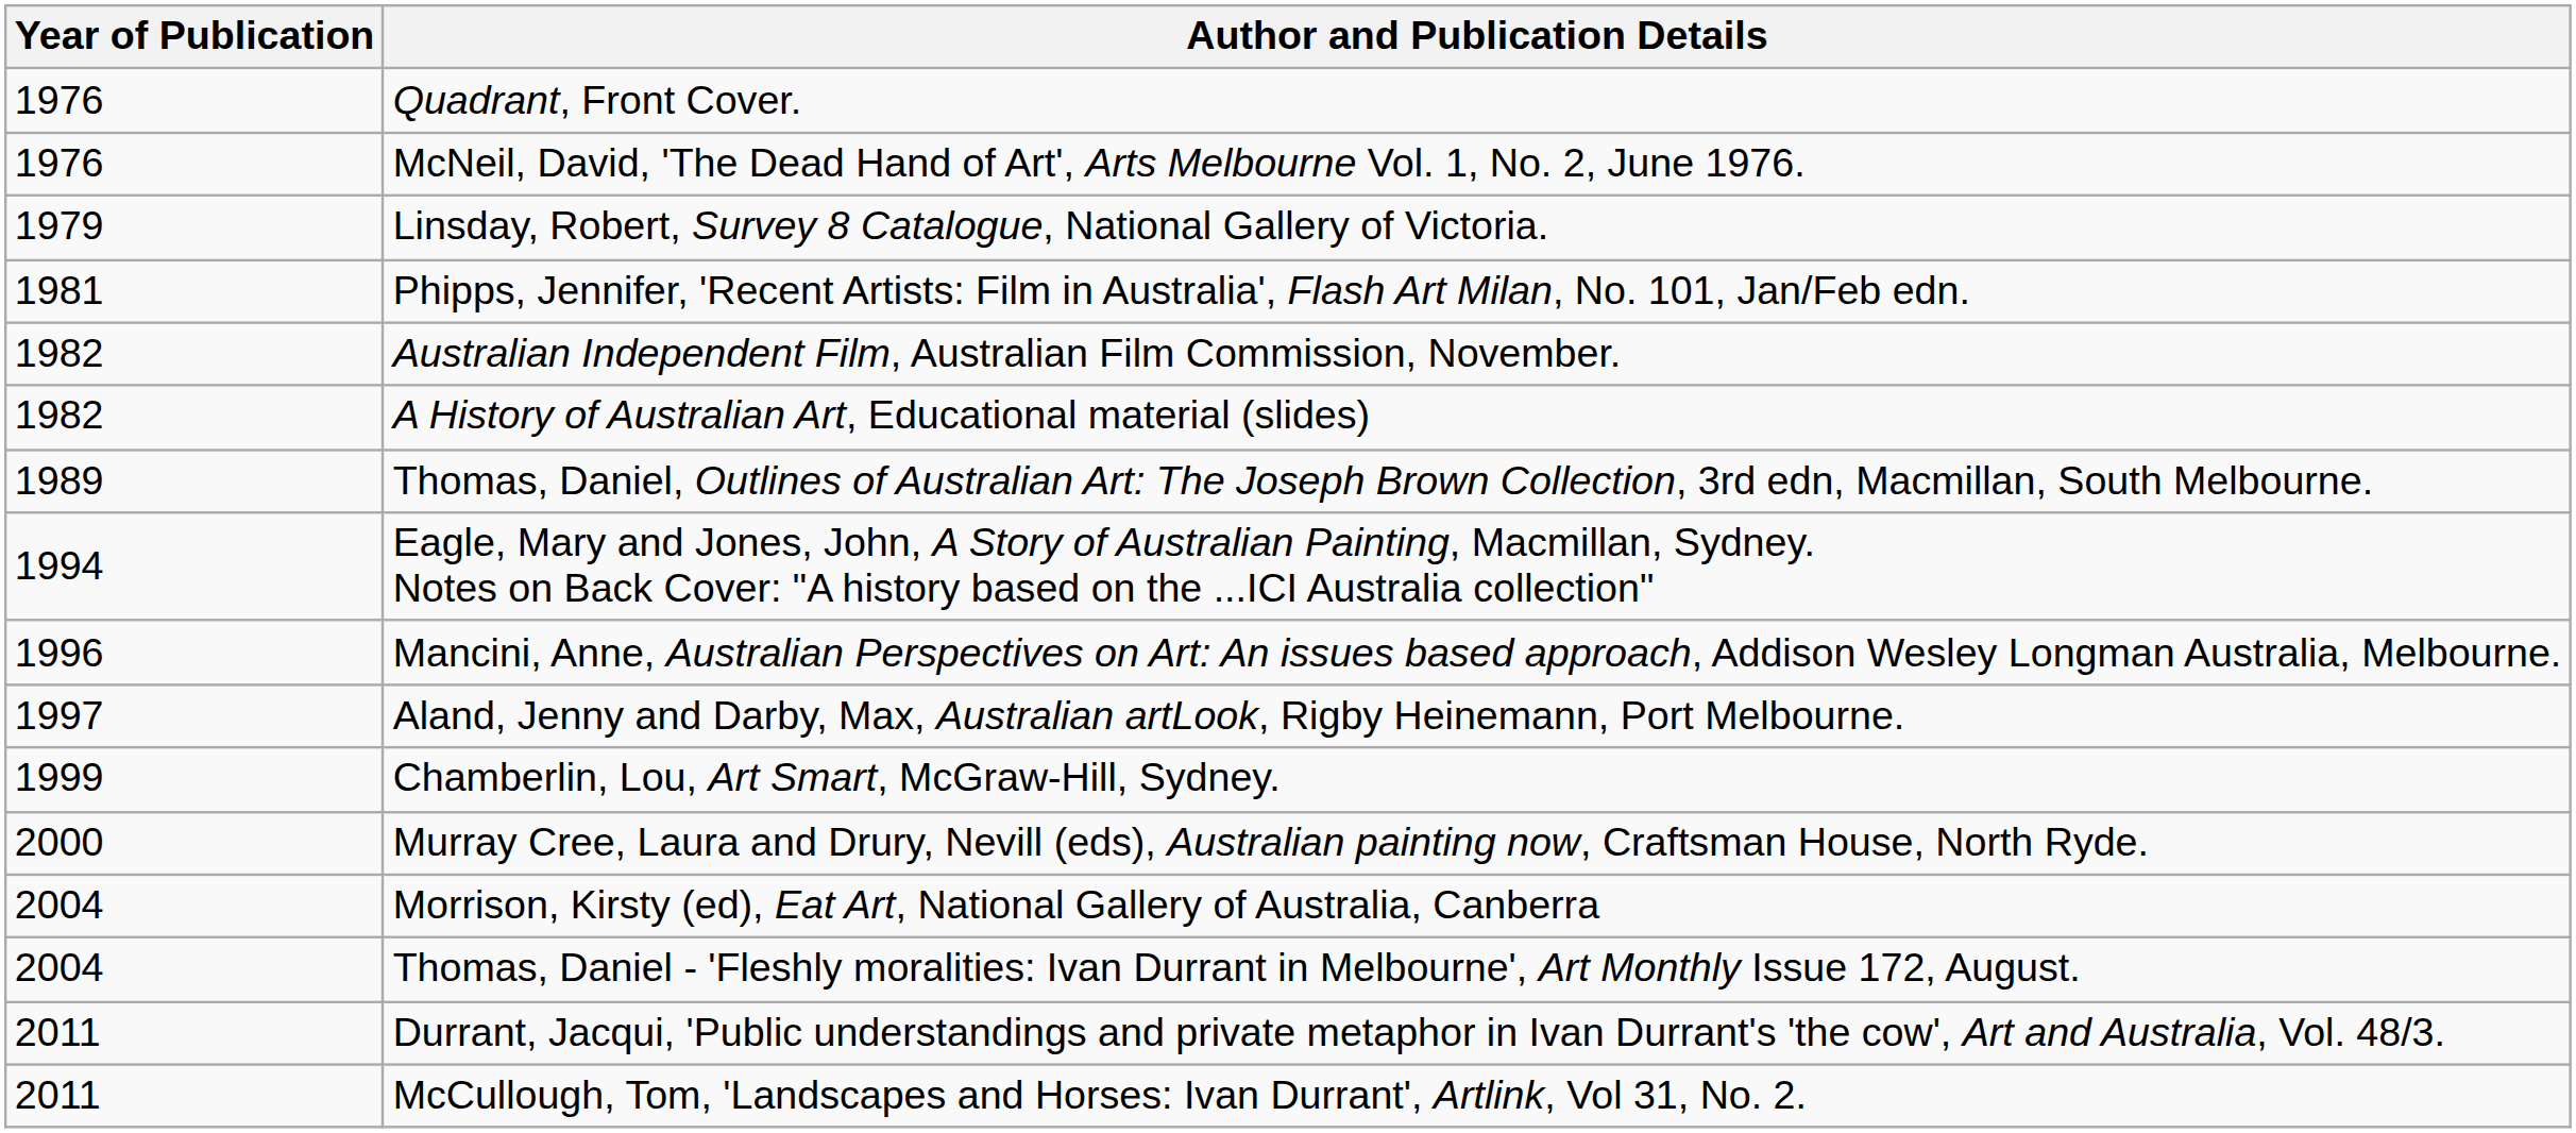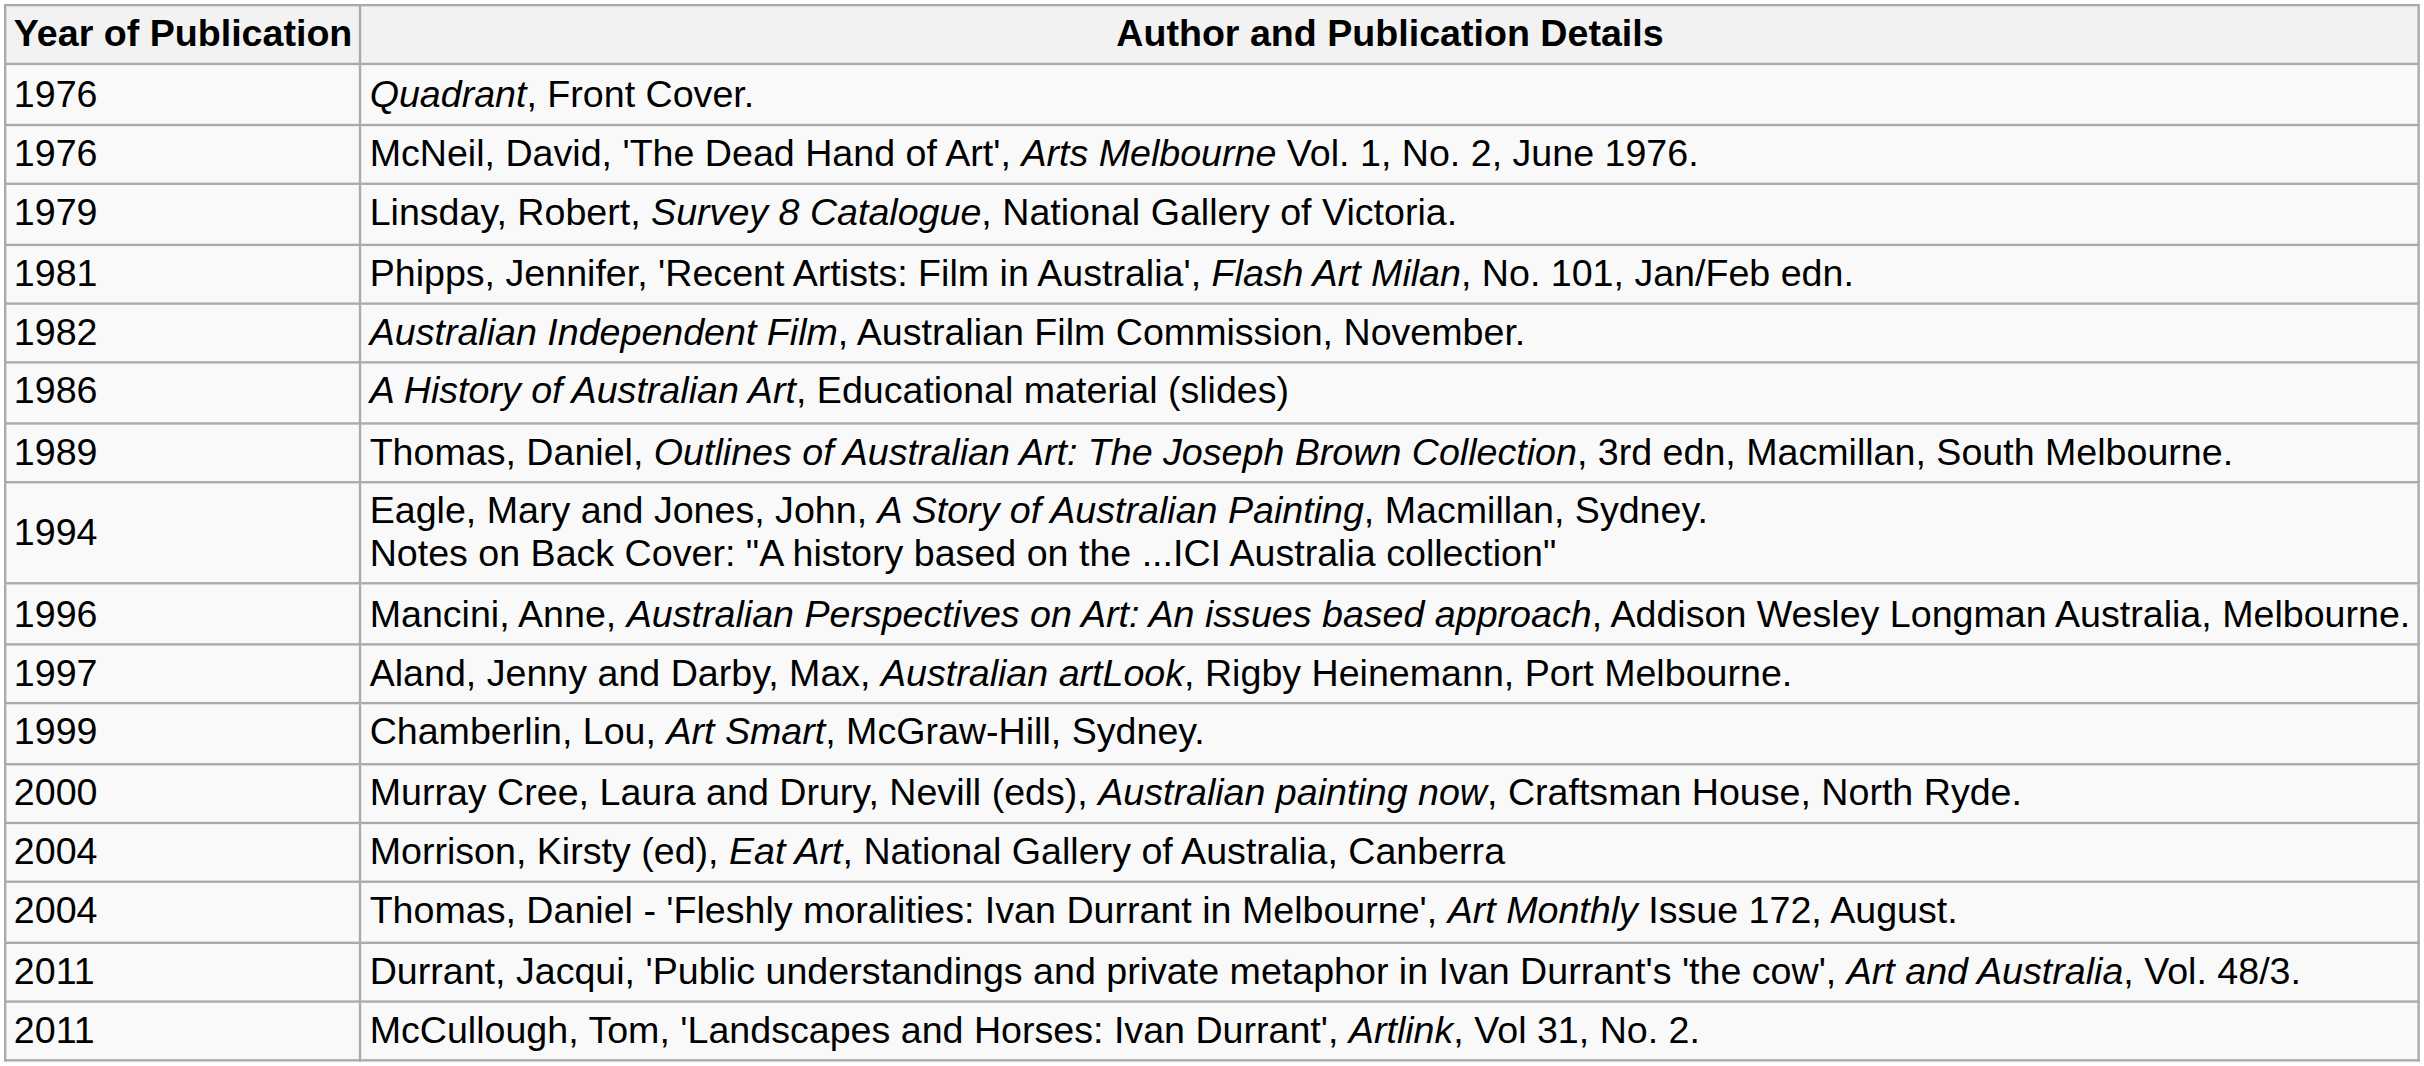A History of Australian Art, Educational material (slides) | Year of Publication: 1982 -> 1986
